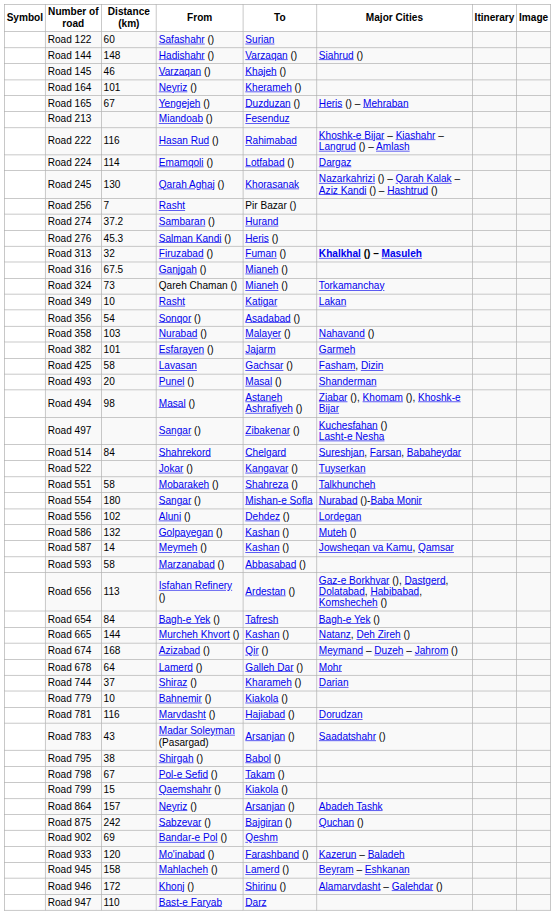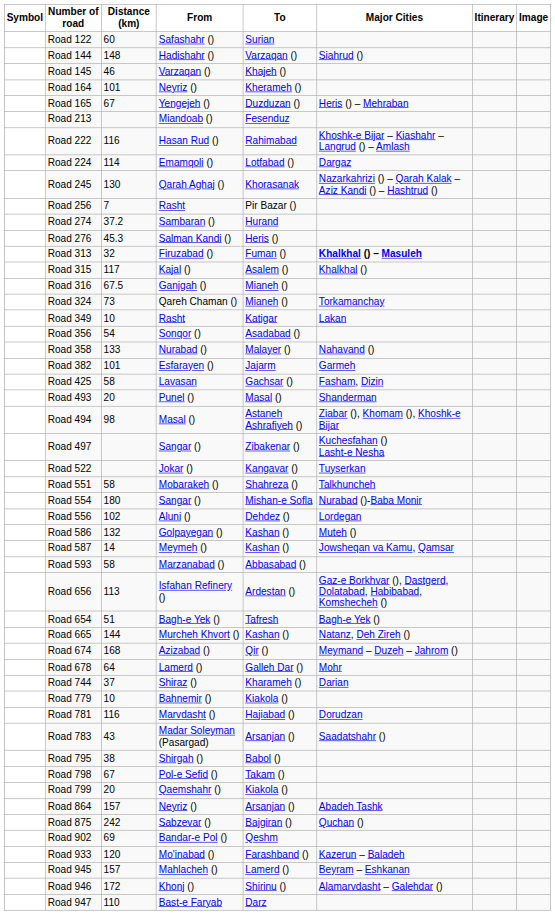+ row: Road 315 | 117 | Kajal () | Asalem () | Khalkhal ()
Road 358 | Distance (km): 103 -> 133
- row: Road 514 | 84 | Shahrekord | Chelgard | Sureshjan, Farsan, Babaheydar
Road 654 | Distance (km): 84 -> 51
Road 799 | Distance (km): 15 -> 20
Road 945 | Distance (km): 158 -> 157
